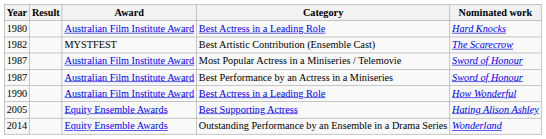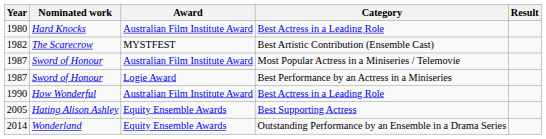columns swapped: Nominated work <-> Result
1987 / Best Performance by an Actress in a Miniseries | Award: Australian Film Institute Award -> Logie Award
